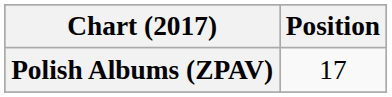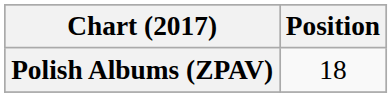Polish Albums (ZPAV) | Position: 17 -> 18
